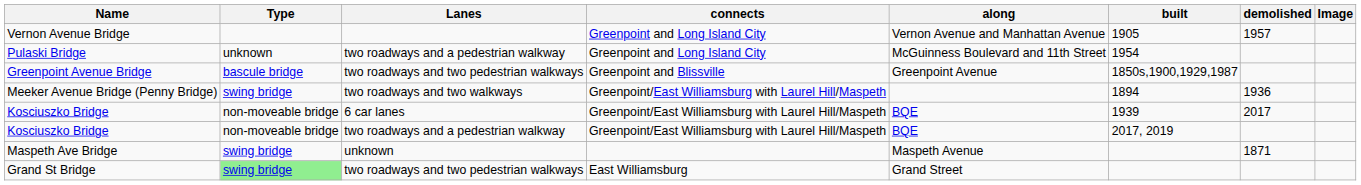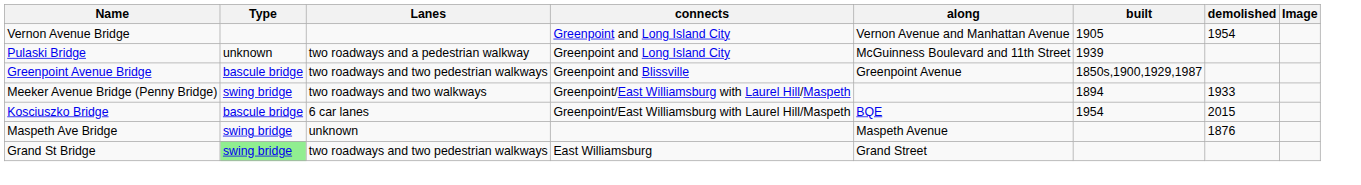Vernon Avenue Bridge | demolished: 1957 -> 1954
Pulaski Bridge | built: 1954 -> 1939
Meeker Avenue Bridge (Penny Bridge) | demolished: 1936 -> 1933
Kosciuszko Bridge / 6 car lanes | Type: non-moveable bridge -> bascule bridge
Kosciuszko Bridge / 6 car lanes | built: 1939 -> 1954
Kosciuszko Bridge / 6 car lanes | demolished: 2017 -> 2015
- row: Kosciuszko Bridge | non-moveable bridge | two roadways and a pedestrian walkway | Greenpoint/East Williamsburg with Laurel Hill/Maspeth | BQE | 2017, 2019
Maspeth Ave Bridge | demolished: 1871 -> 1876
